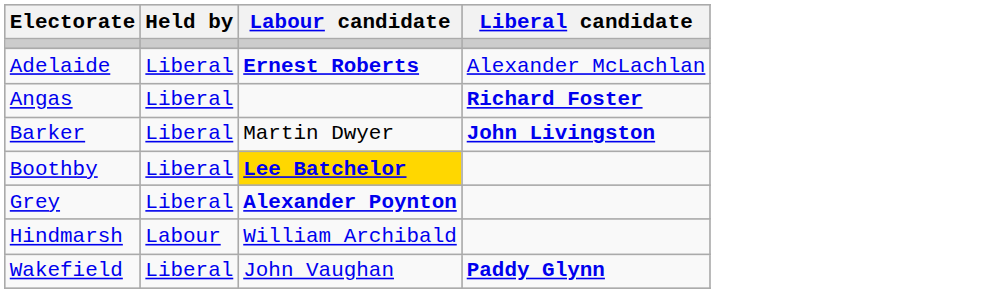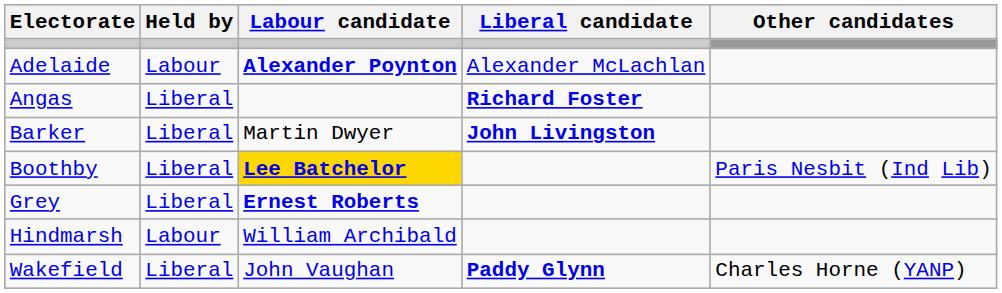+ column: Other candidates | Paris Nesbit (Ind Lib) | Charles Horne (YANP)
Adelaide | Held by: Liberal -> Labour
Adelaide | Labour candidate: Ernest Roberts -> Alexander Poynton
Grey | Labour candidate: Alexander Poynton -> Ernest Roberts
